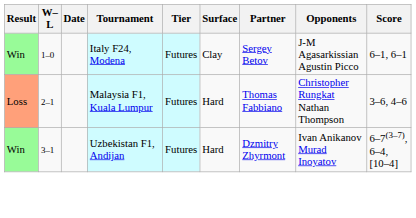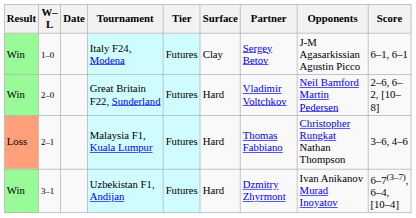+ row: Win | 2–0 | Great Britain F22, Sunderland | Futures | Hard | Vladimir Voltchkov | Neil Bamford Martin Pedersen | 2–6, 6–2, [10–8]
